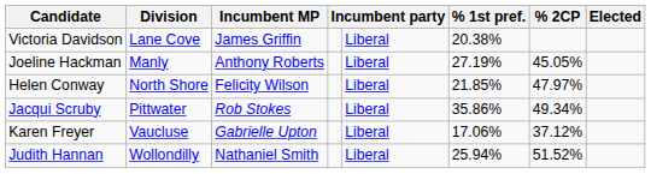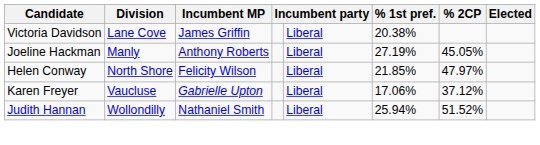- row: Jacqui Scruby | Pittwater | Rob Stokes | Liberal | 35.86% | 49.34%
